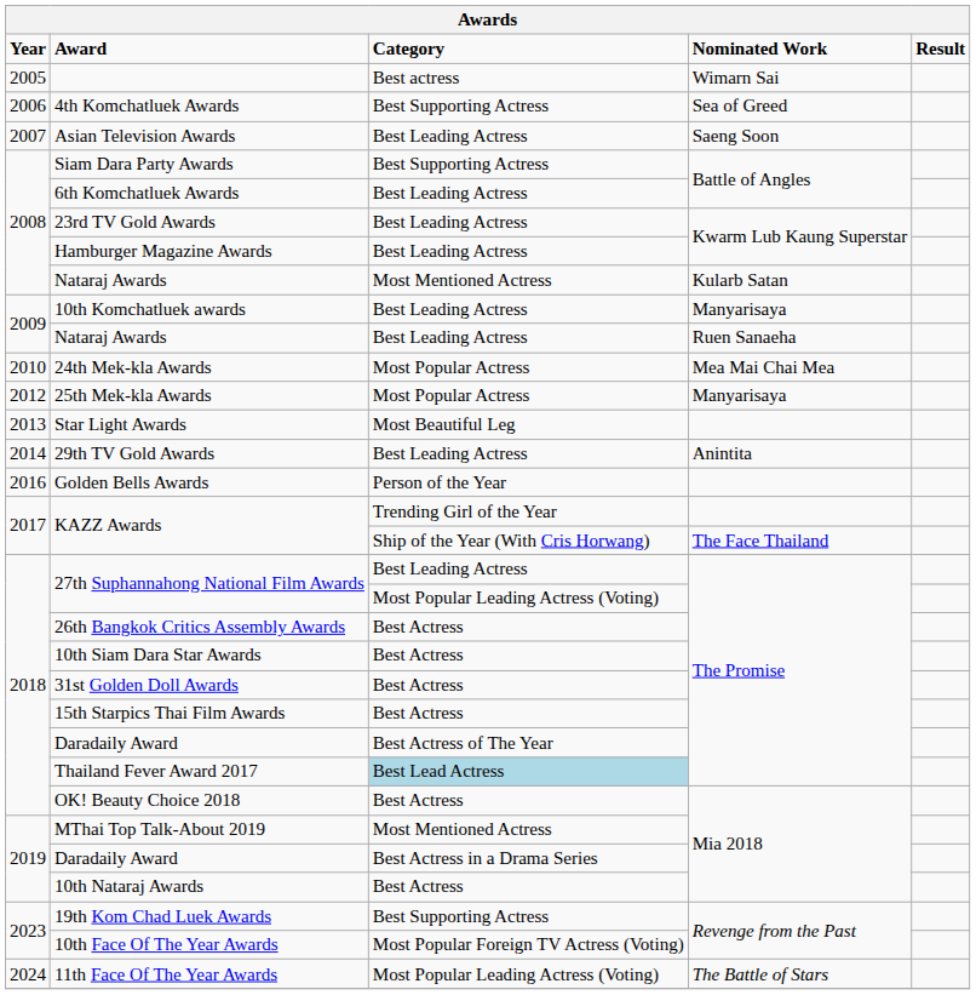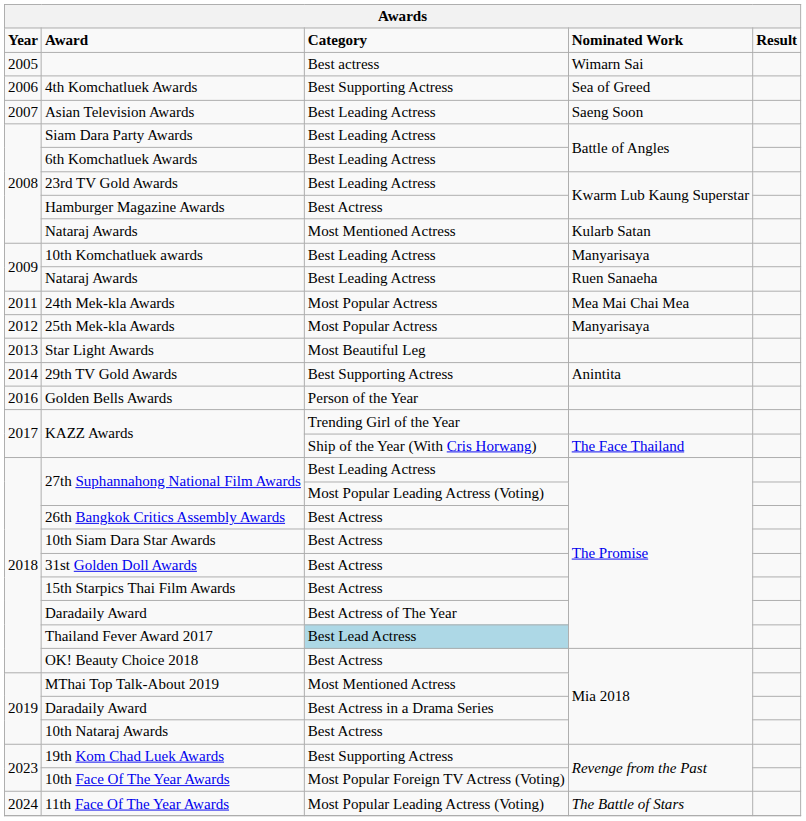Siam Dara Party Awards | Category: Best Supporting Actress -> Best Leading Actress
Hamburger Magazine Awards | Category: Best Leading Actress -> Best Actress
24th Mek-kla Awards | Year: 2010 -> 2011
29th TV Gold Awards | Category: Best Leading Actress -> Best Supporting Actress
